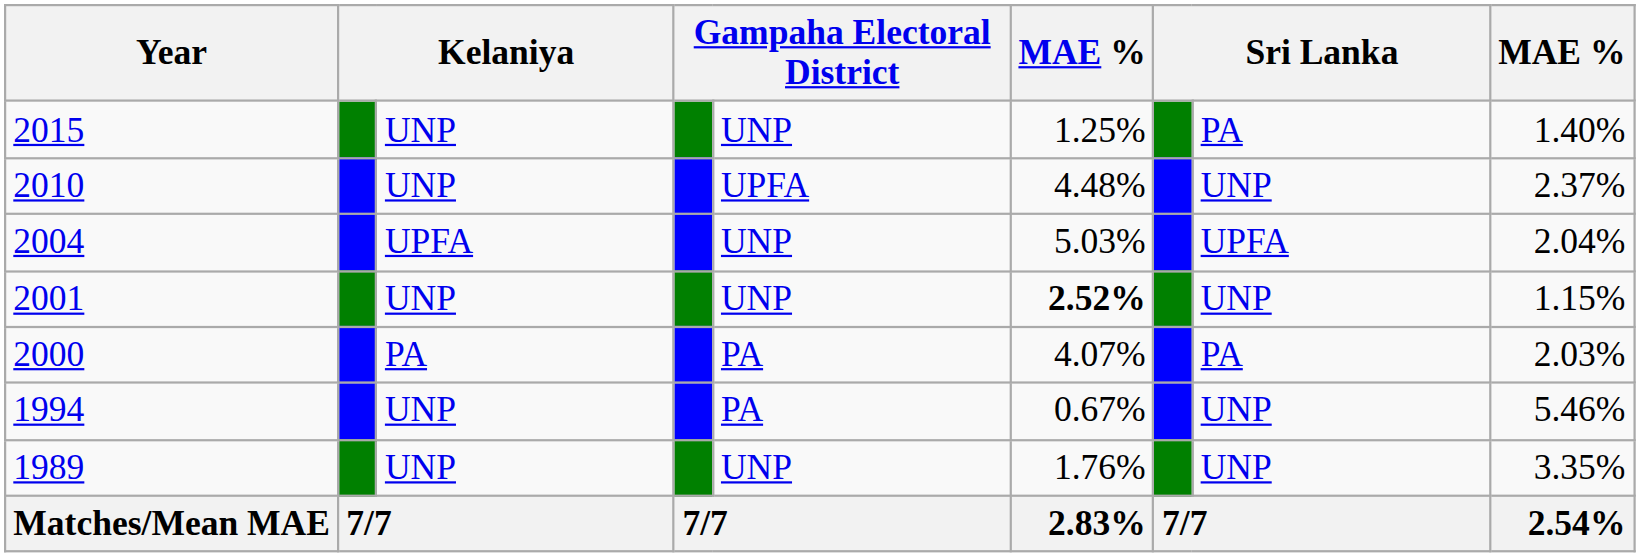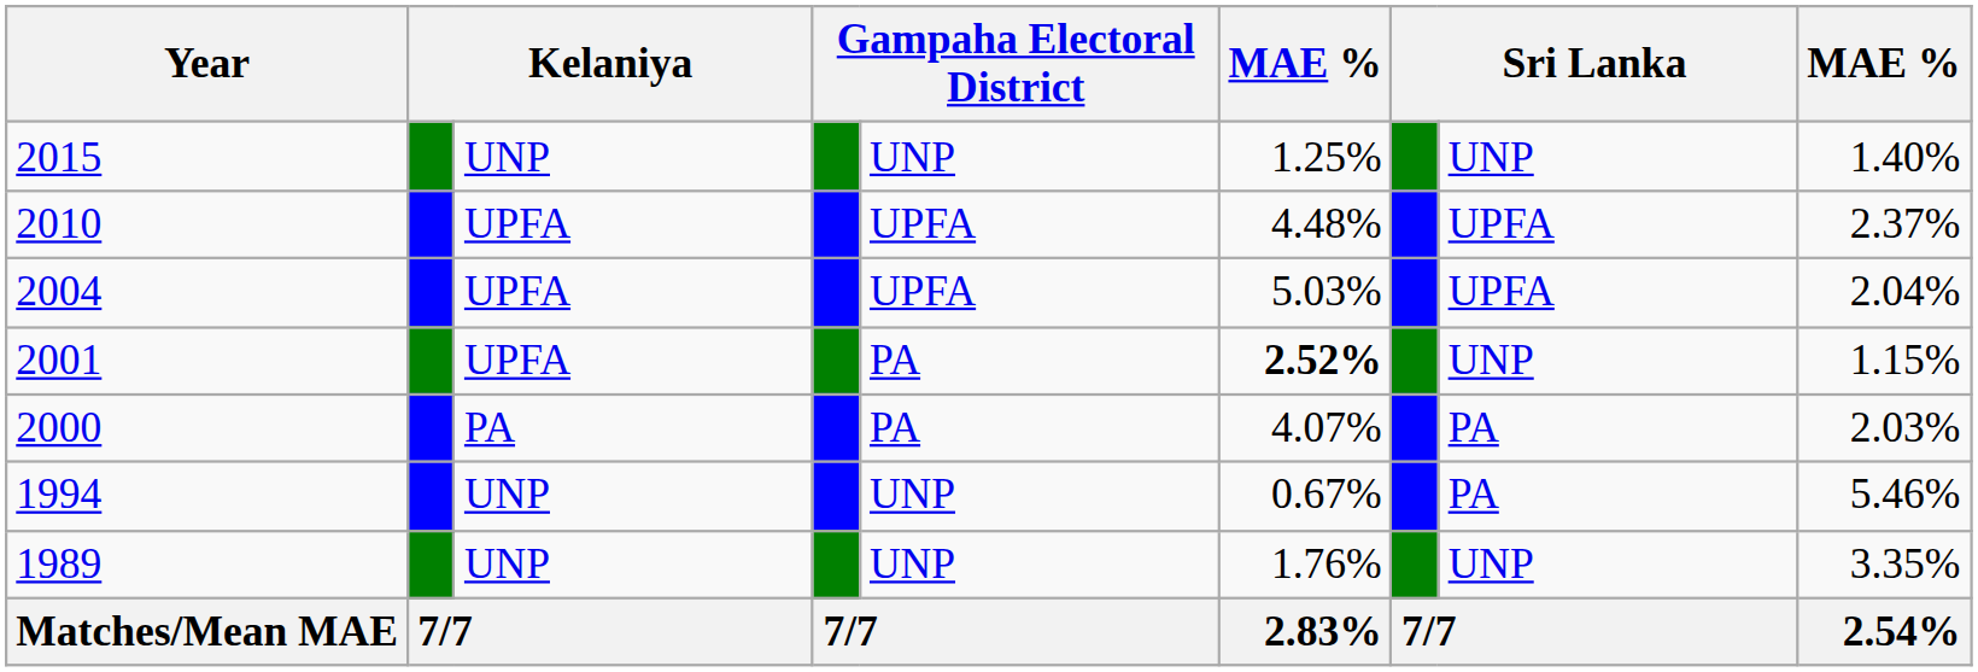2015 | column 8: PA -> UNP
2010 | column 3: UNP -> UPFA
2010 | column 8: UNP -> UPFA
2004 | column 5: UNP -> UPFA
2001 | column 3: UNP -> UPFA
2001 | column 5: UNP -> PA
1994 | column 5: PA -> UNP
1994 | column 8: UNP -> PA
